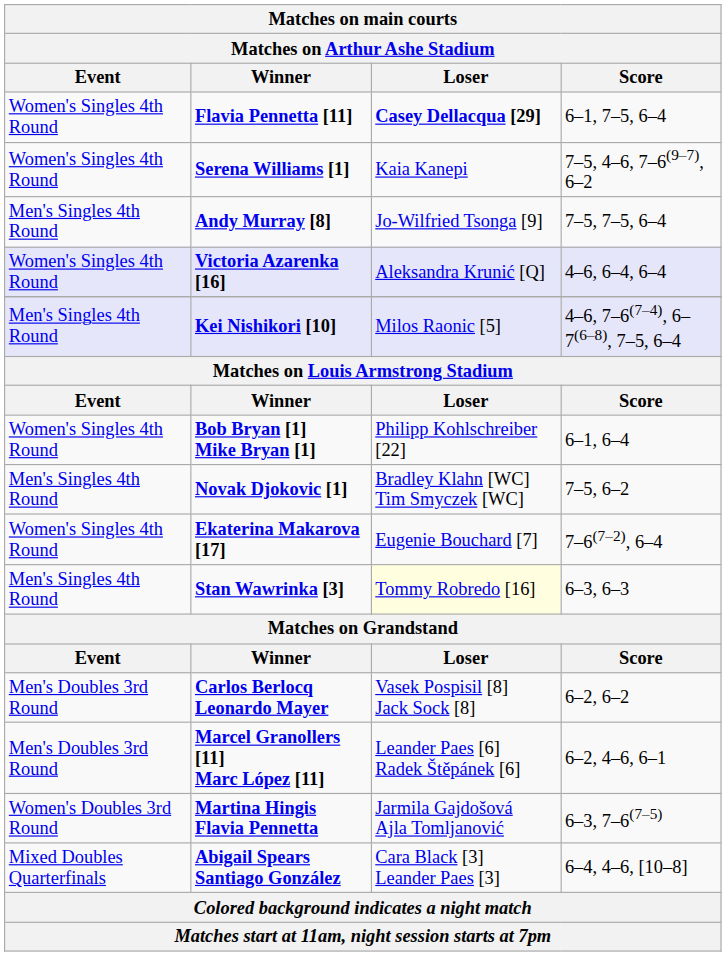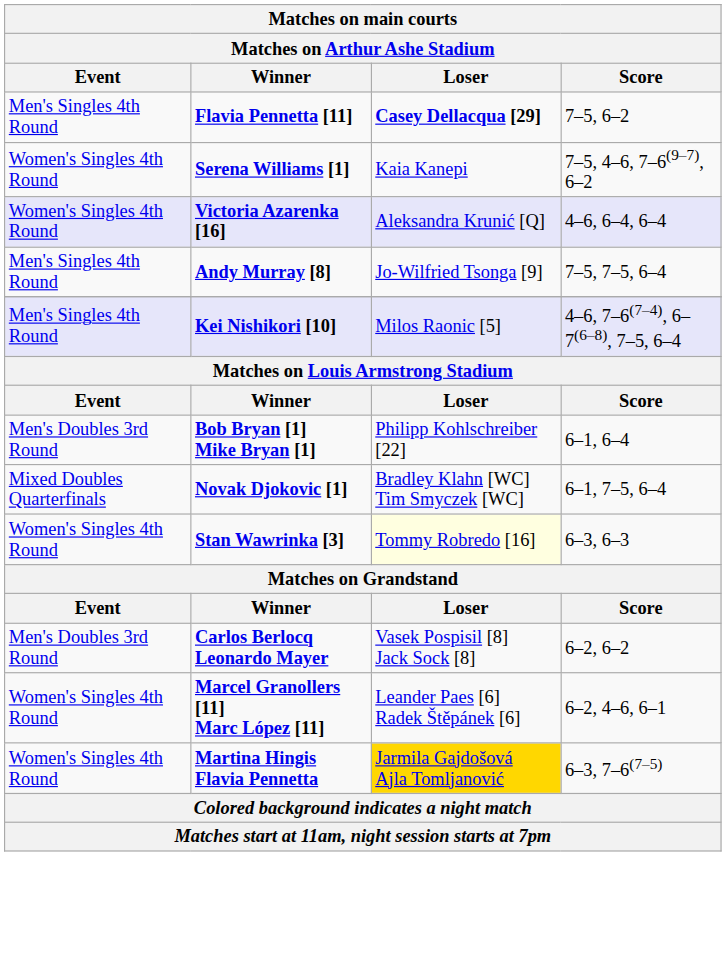Flavia Pennetta [11] | Event: Women's Singles 4th Round -> Men's Singles 4th Round
Flavia Pennetta [11] | Score: 6–1, 7–5, 6–4 -> 7–5, 6–2
rows swapped: Andy Murray [8] <-> Victoria Azarenka [16]
Bob Bryan [1] Mike Bryan [1] | Event: Women's Singles 4th Round -> Men's Doubles 3rd Round
Novak Djokovic [1] | Event: Men's Singles 4th Round -> Mixed Doubles Quarterfinals
Novak Djokovic [1] | Score: 7–5, 6–2 -> 6–1, 7–5, 6–4
- row: Women's Singles 4th Round | Ekaterina Makarova [17] | Eugenie Bouchard [7] | 7–6(7–2), 6–4
Stan Wawrinka [3] | Event: Men's Singles 4th Round -> Women's Singles 4th Round
Marcel Granollers [11] Marc López [11] | Event: Men's Doubles 3rd Round -> Women's Singles 4th Round
Martina Hingis Flavia Pennetta | Event: Women's Doubles 3rd Round -> Women's Singles 4th Round
Martina Hingis Flavia Pennetta | Loser: no background -> gold background
- row: Mixed Doubles Quarterfinals | Abigail Spears Santiago González | Cara Black [3] Leander Paes [3] | 6–4, 4–6, [10–8]
